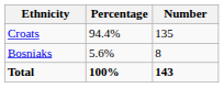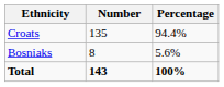columns swapped: Number <-> Percentage
